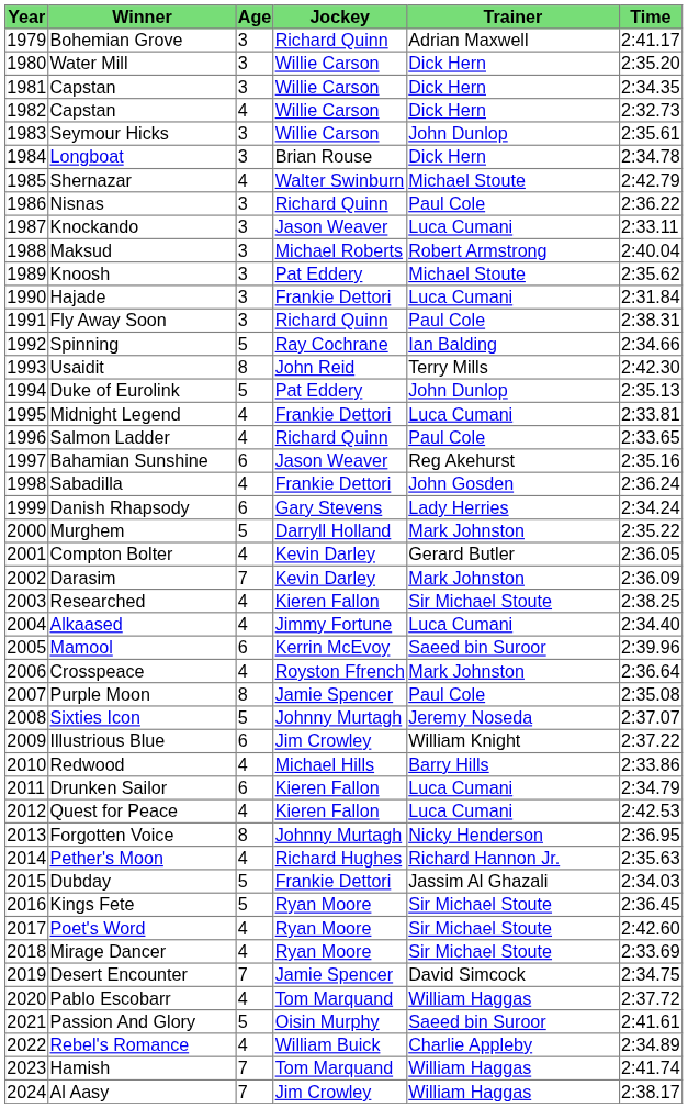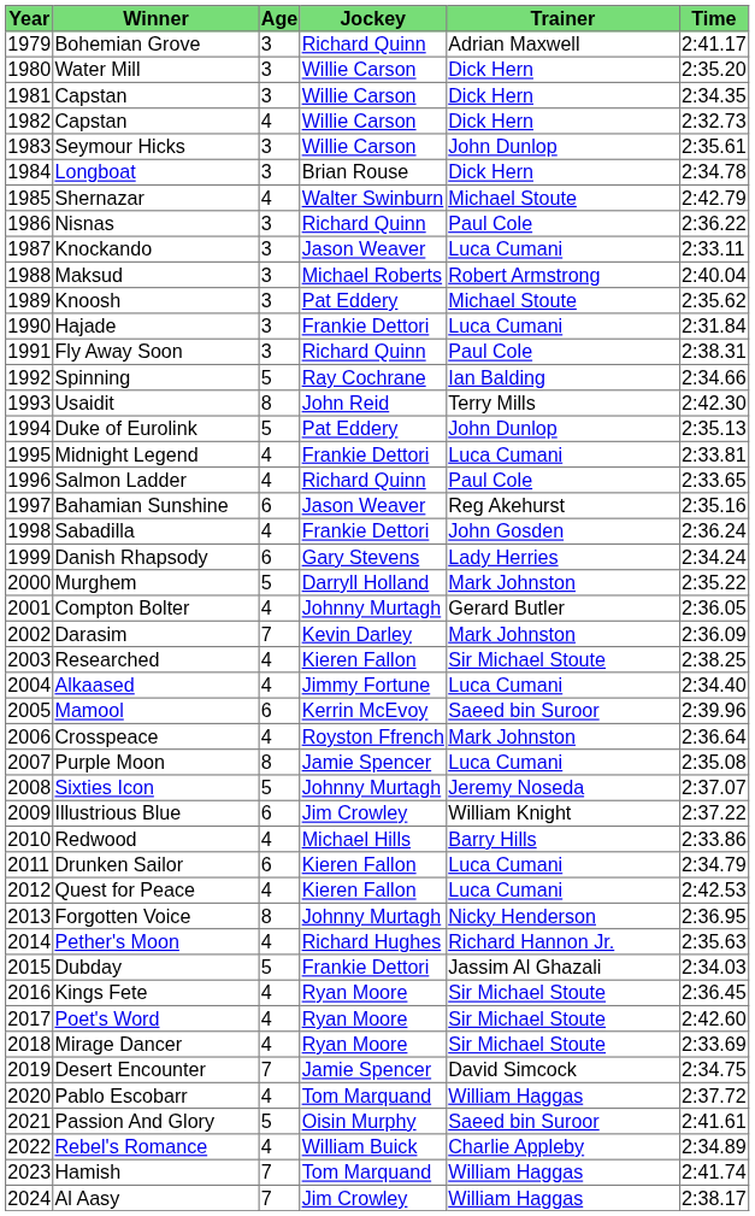Compton Bolter | Jockey: Kevin Darley -> Johnny Murtagh
Purple Moon | Trainer: Paul Cole -> Luca Cumani
Kings Fete | Age: 5 -> 4
